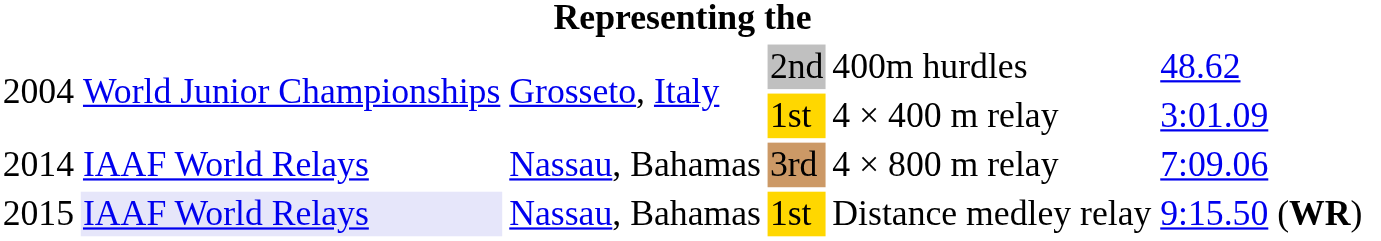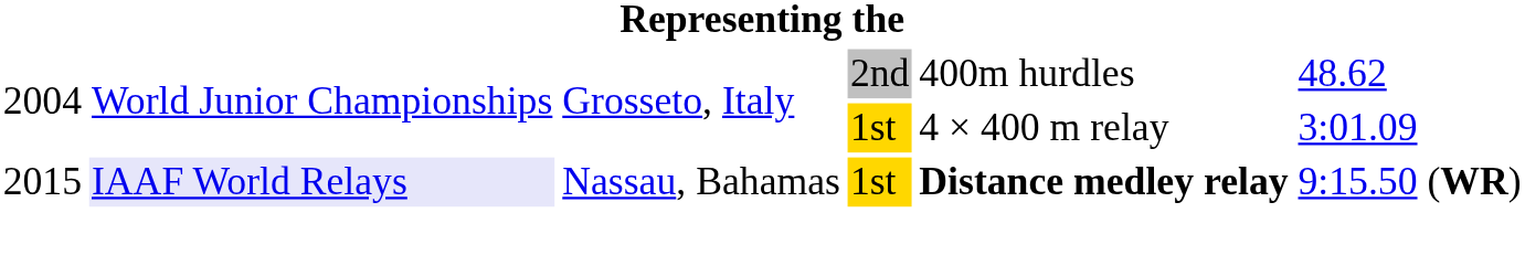- row: 2014 | IAAF World Relays | Nassau, Bahamas | 3rd | 4 × 800 m relay | 7:09.06
2015 | column 5: normal -> bold
